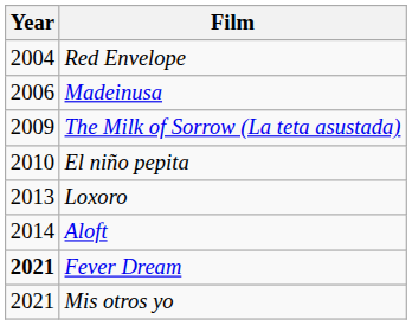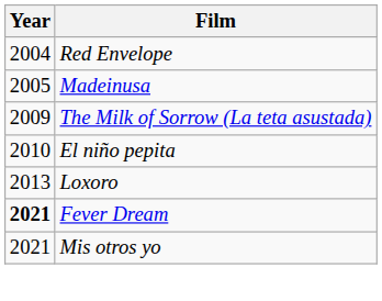Madeinusa | Year: 2006 -> 2005
- row: 2014 | Aloft
